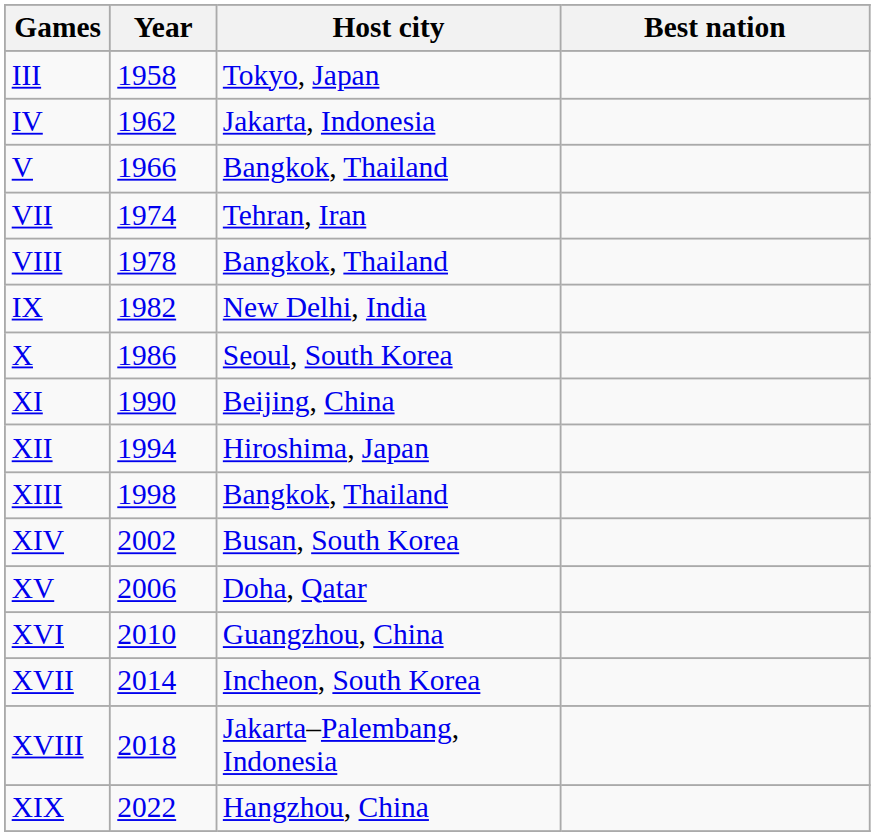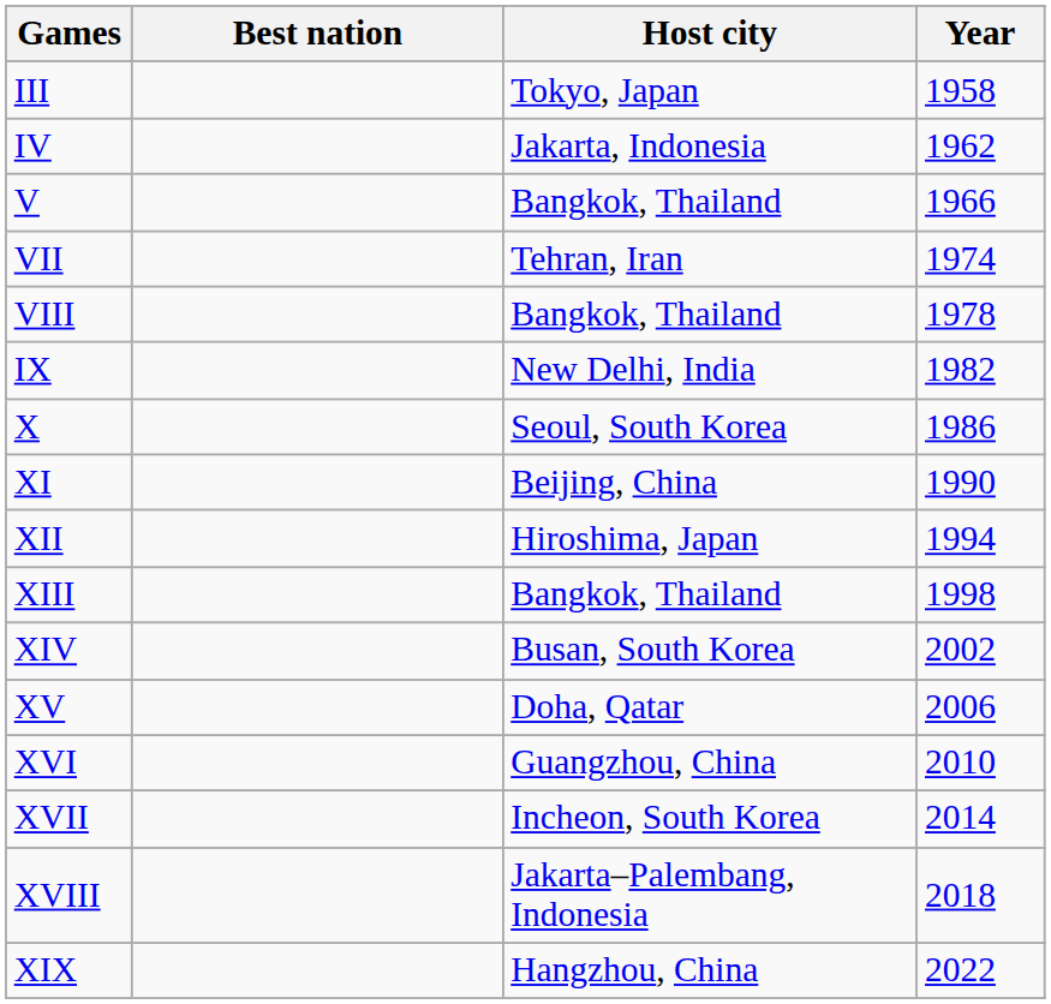columns swapped: Year <-> Best nation
